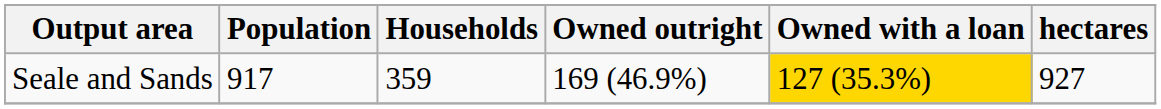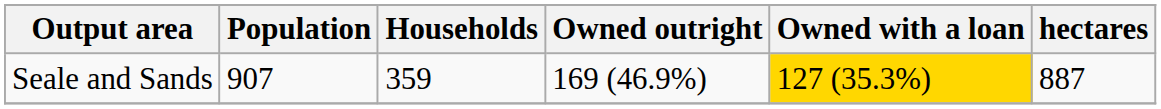Seale and Sands | Population: 917 -> 907
Seale and Sands | hectares: 927 -> 887
